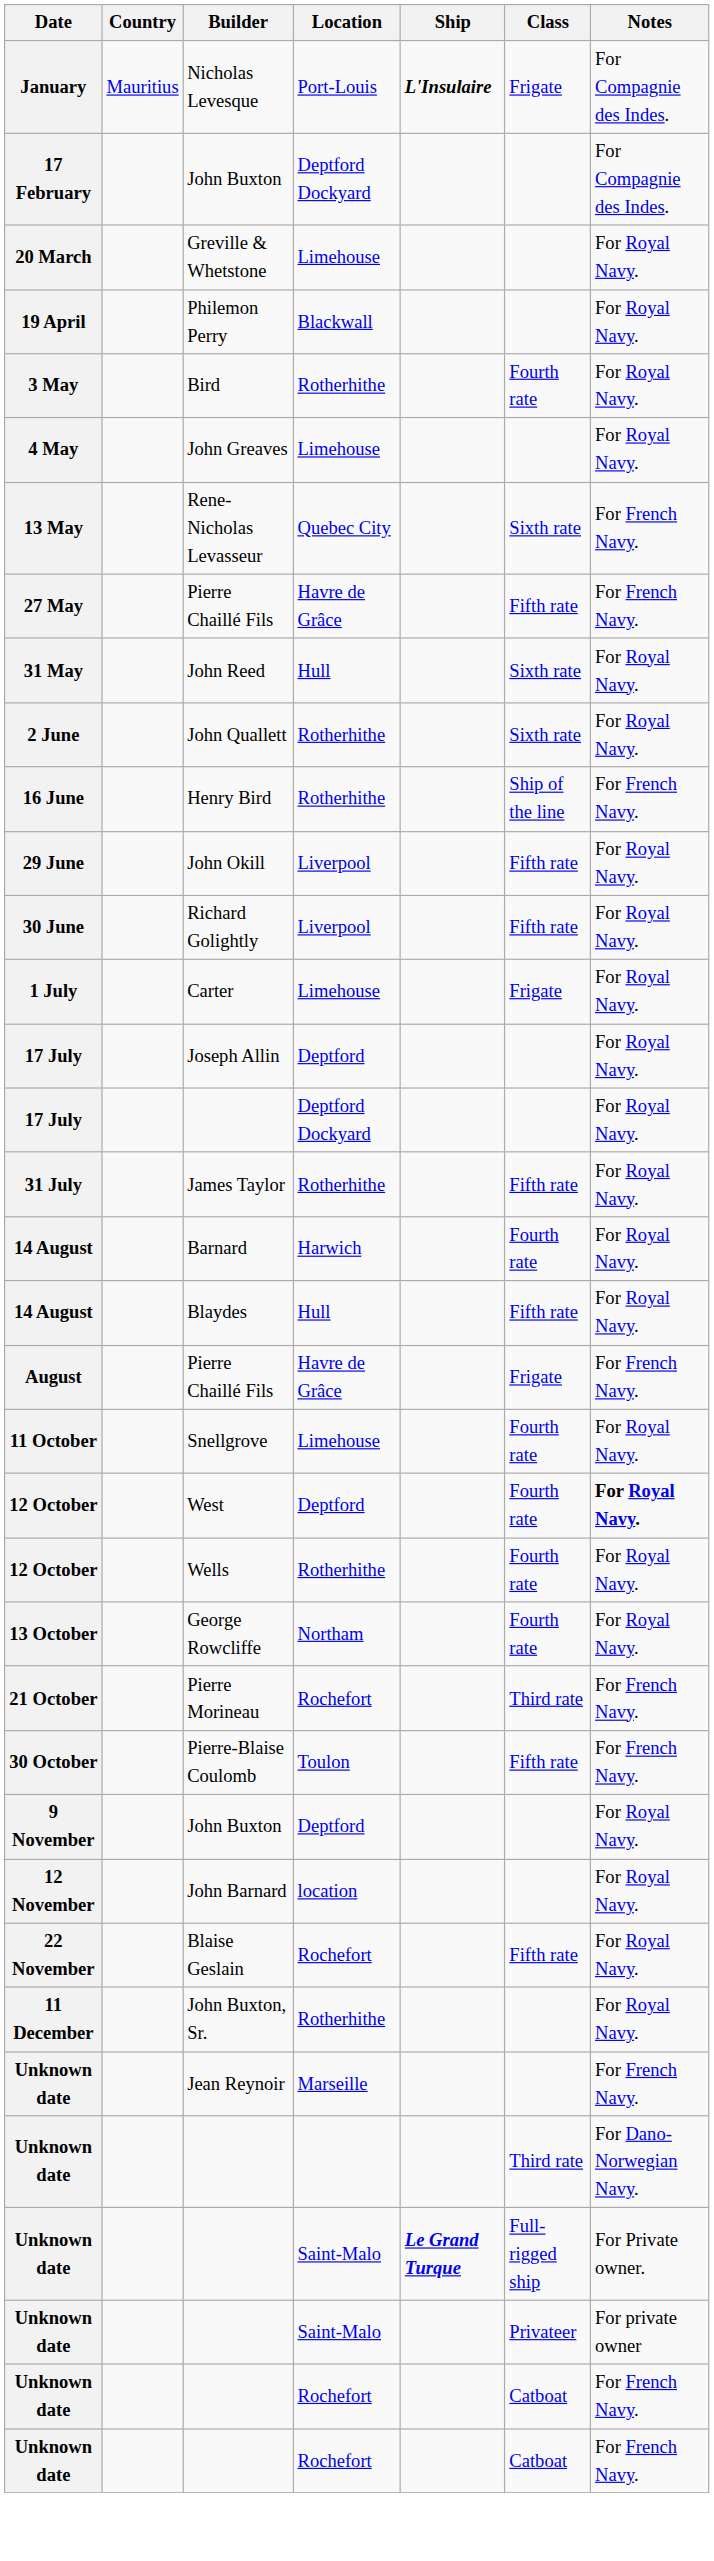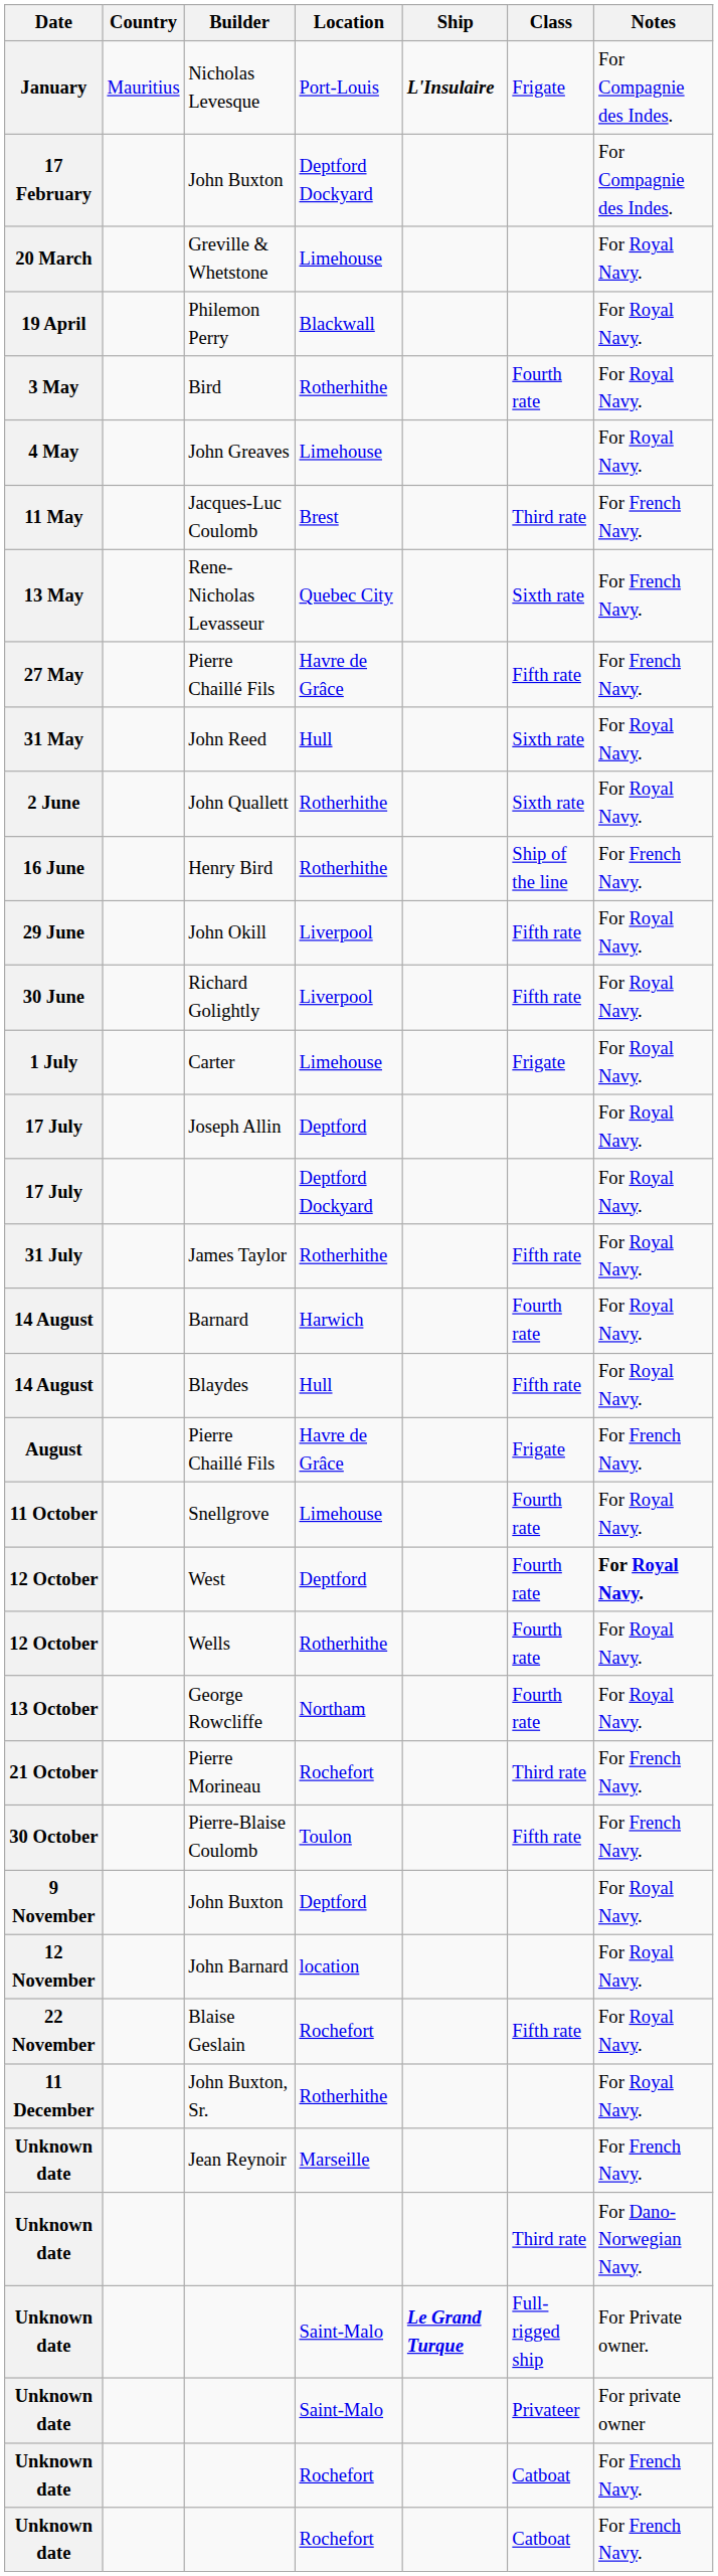+ row: 11 May | Jacques-Luc Coulomb | Brest | Third rate | For French Navy.
